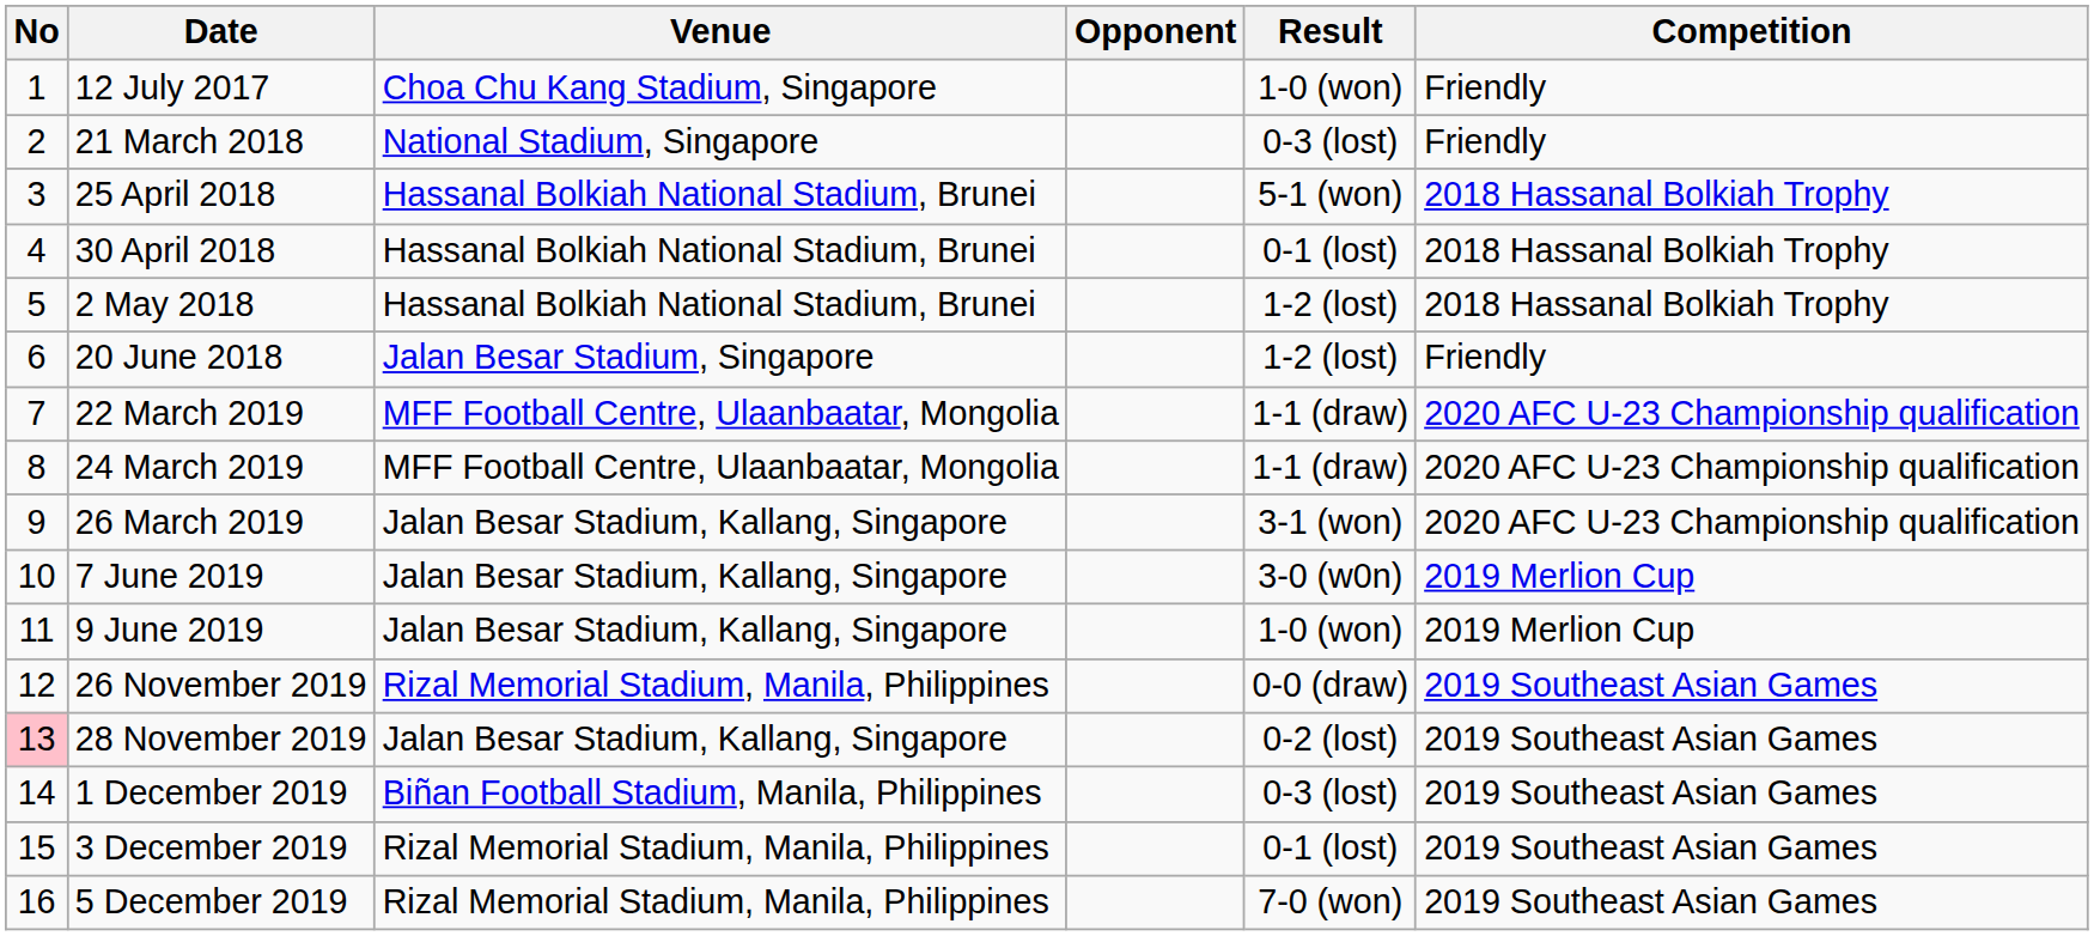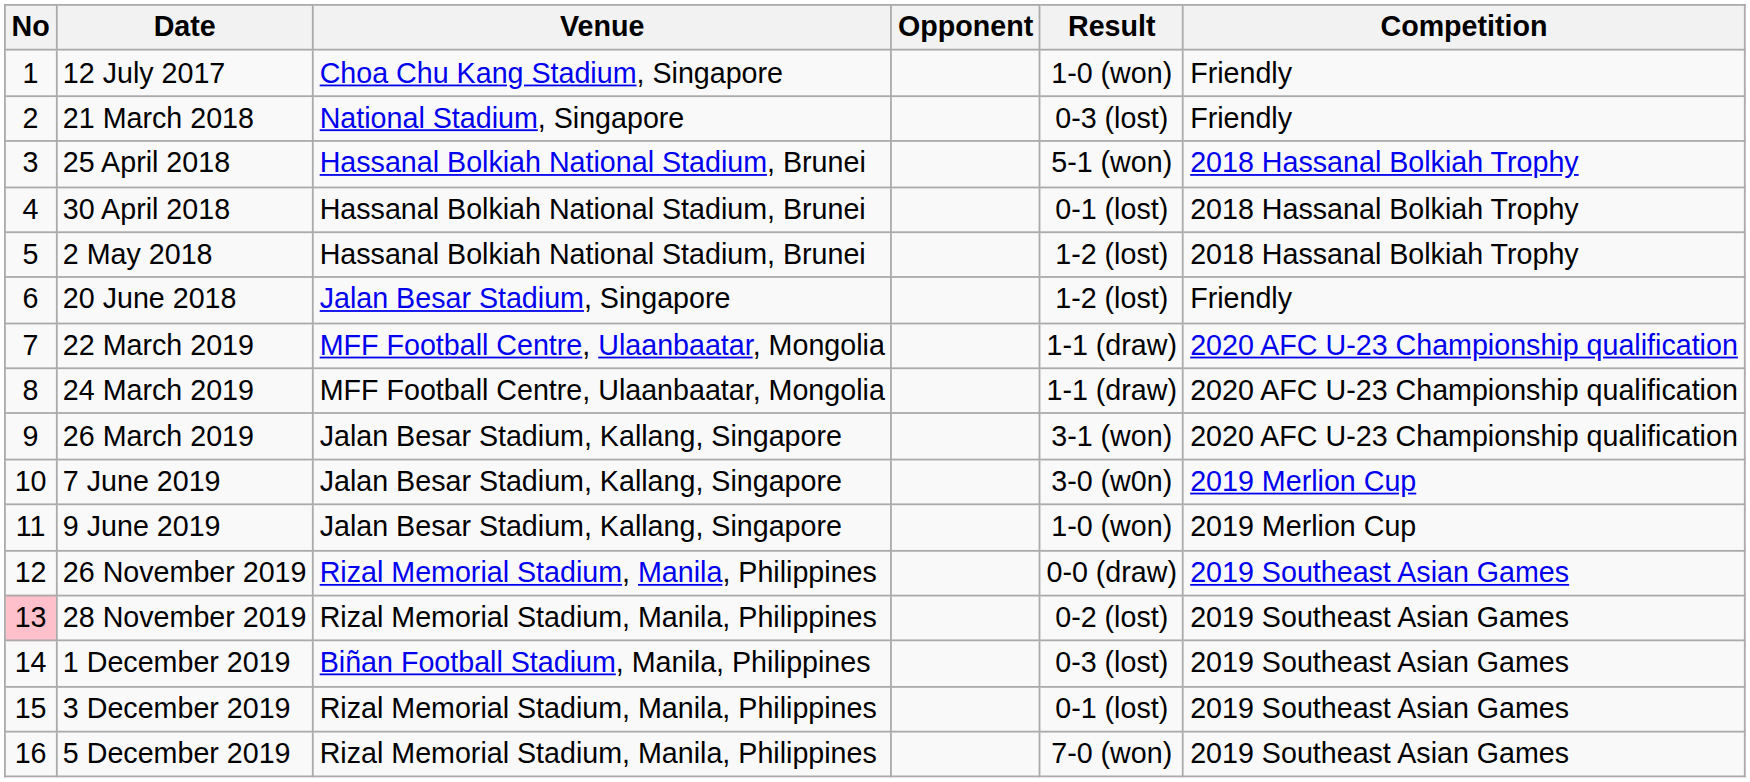28 November 2019 | Venue: Jalan Besar Stadium, Kallang, Singapore -> Rizal Memorial Stadium, Manila, Philippines
